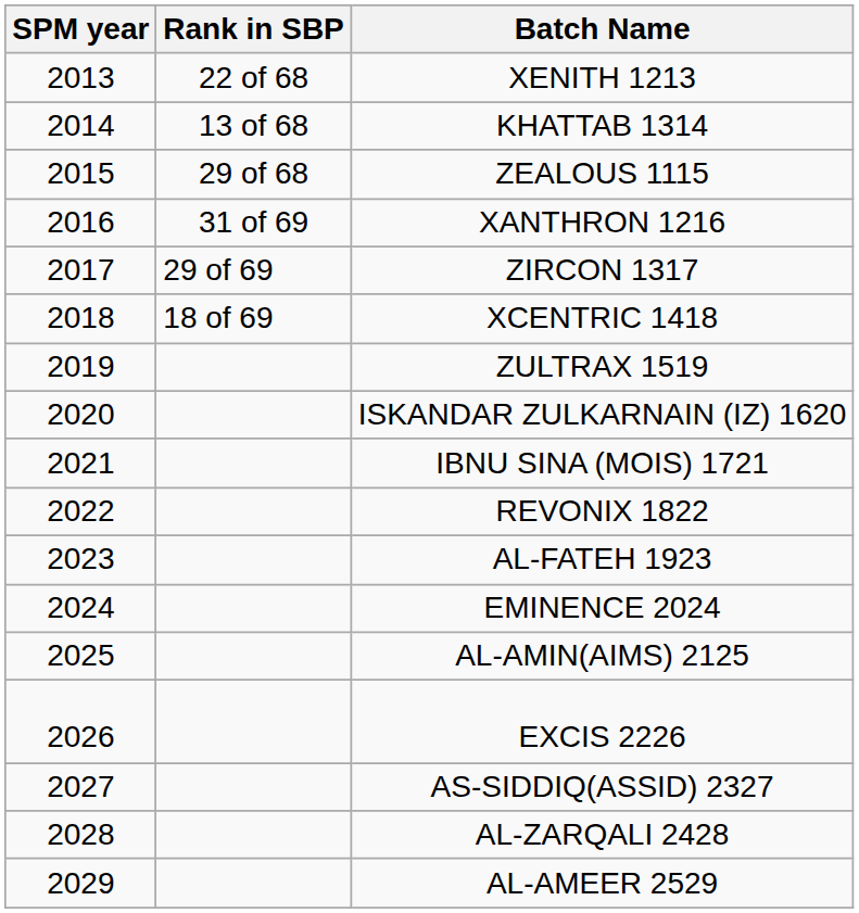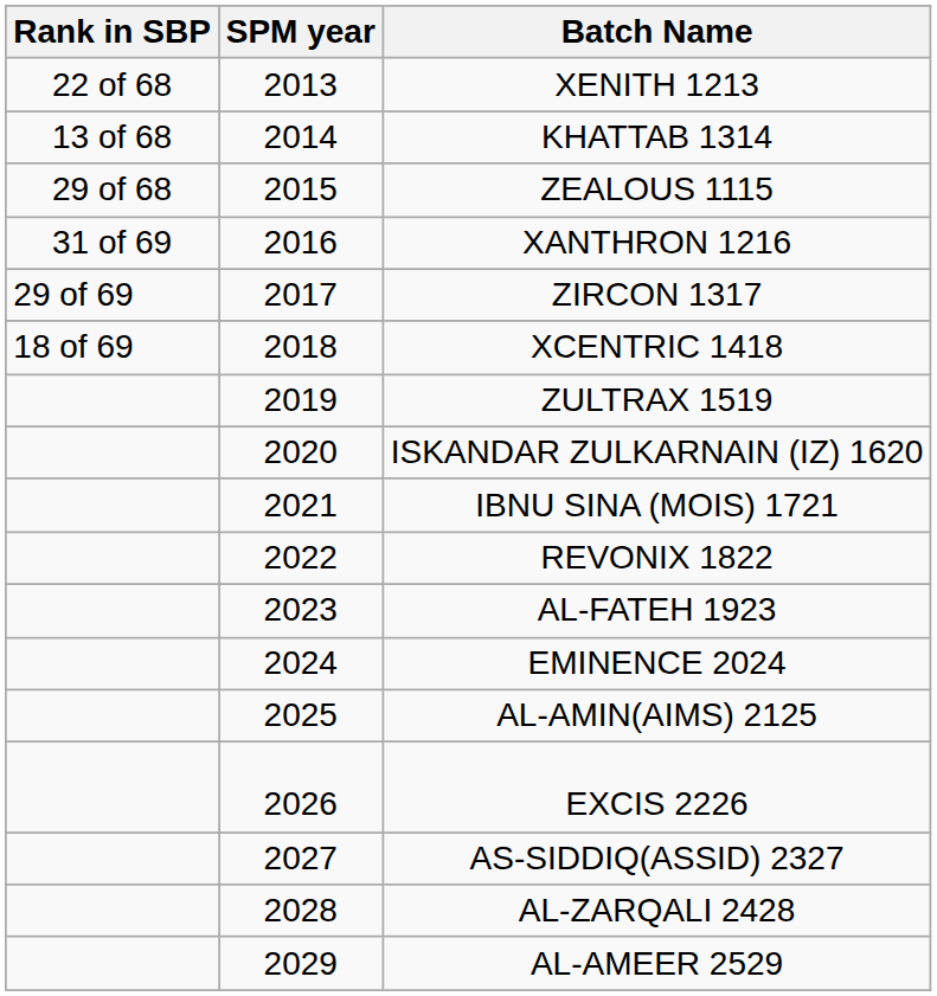columns swapped: SPM year <-> Rank in SBP
